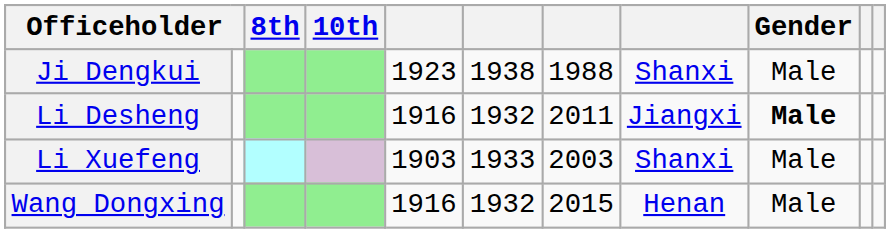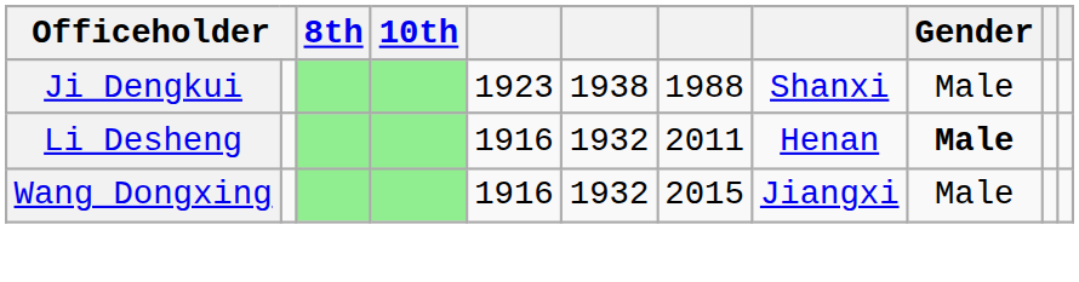Li Desheng | column 8: Jiangxi -> Henan
- row: Li Xuefeng | 1903 | 1933 | 2003 | Shanxi | Male
Wang Dongxing | column 8: Henan -> Jiangxi
